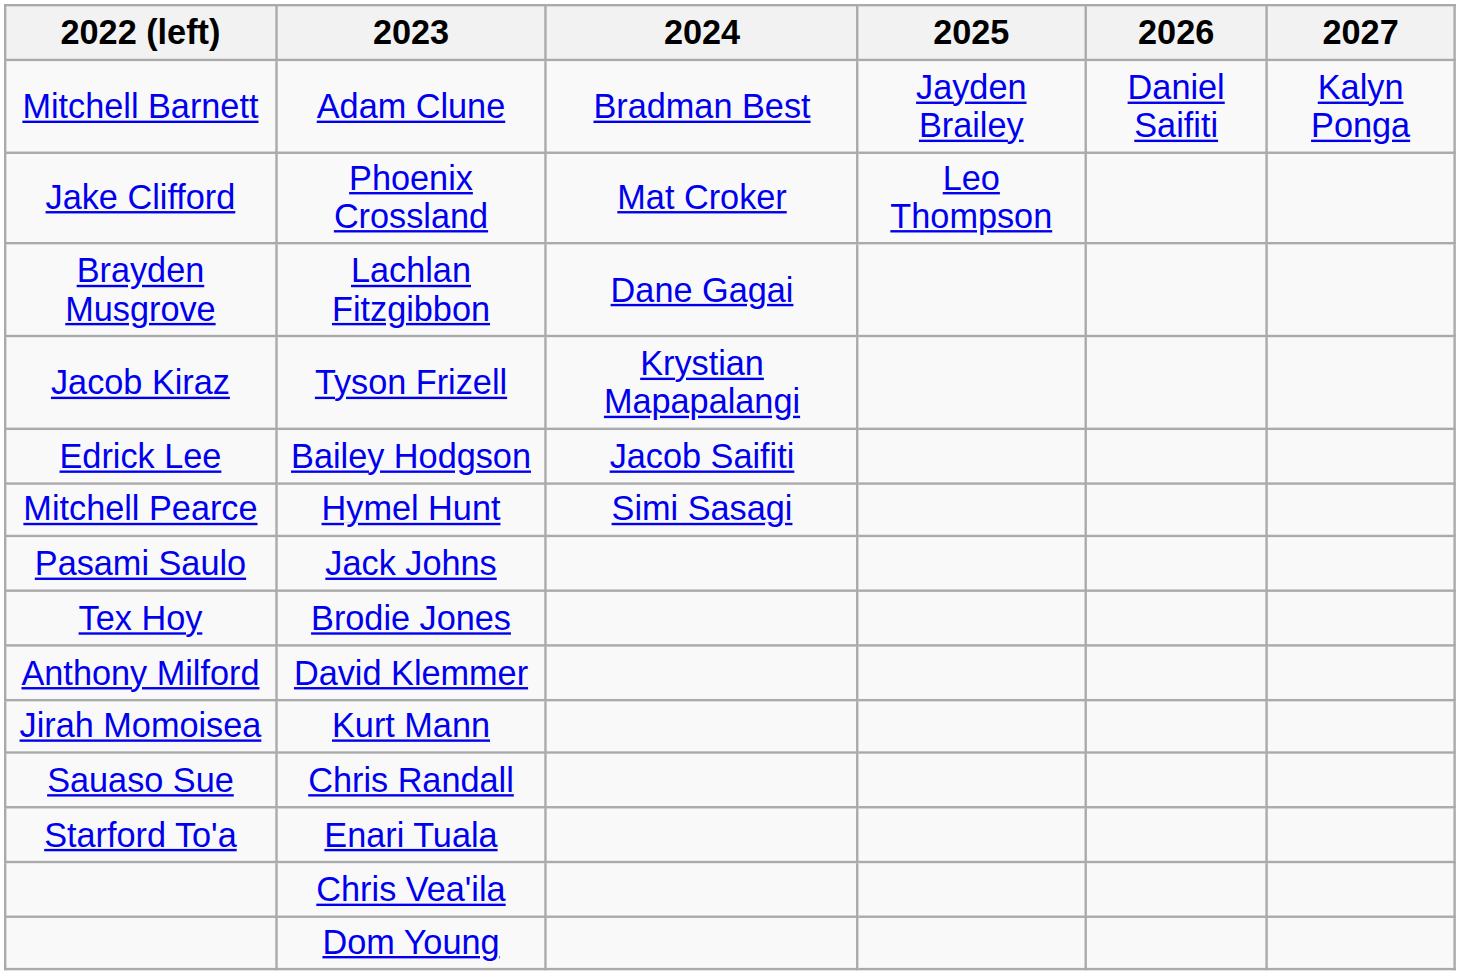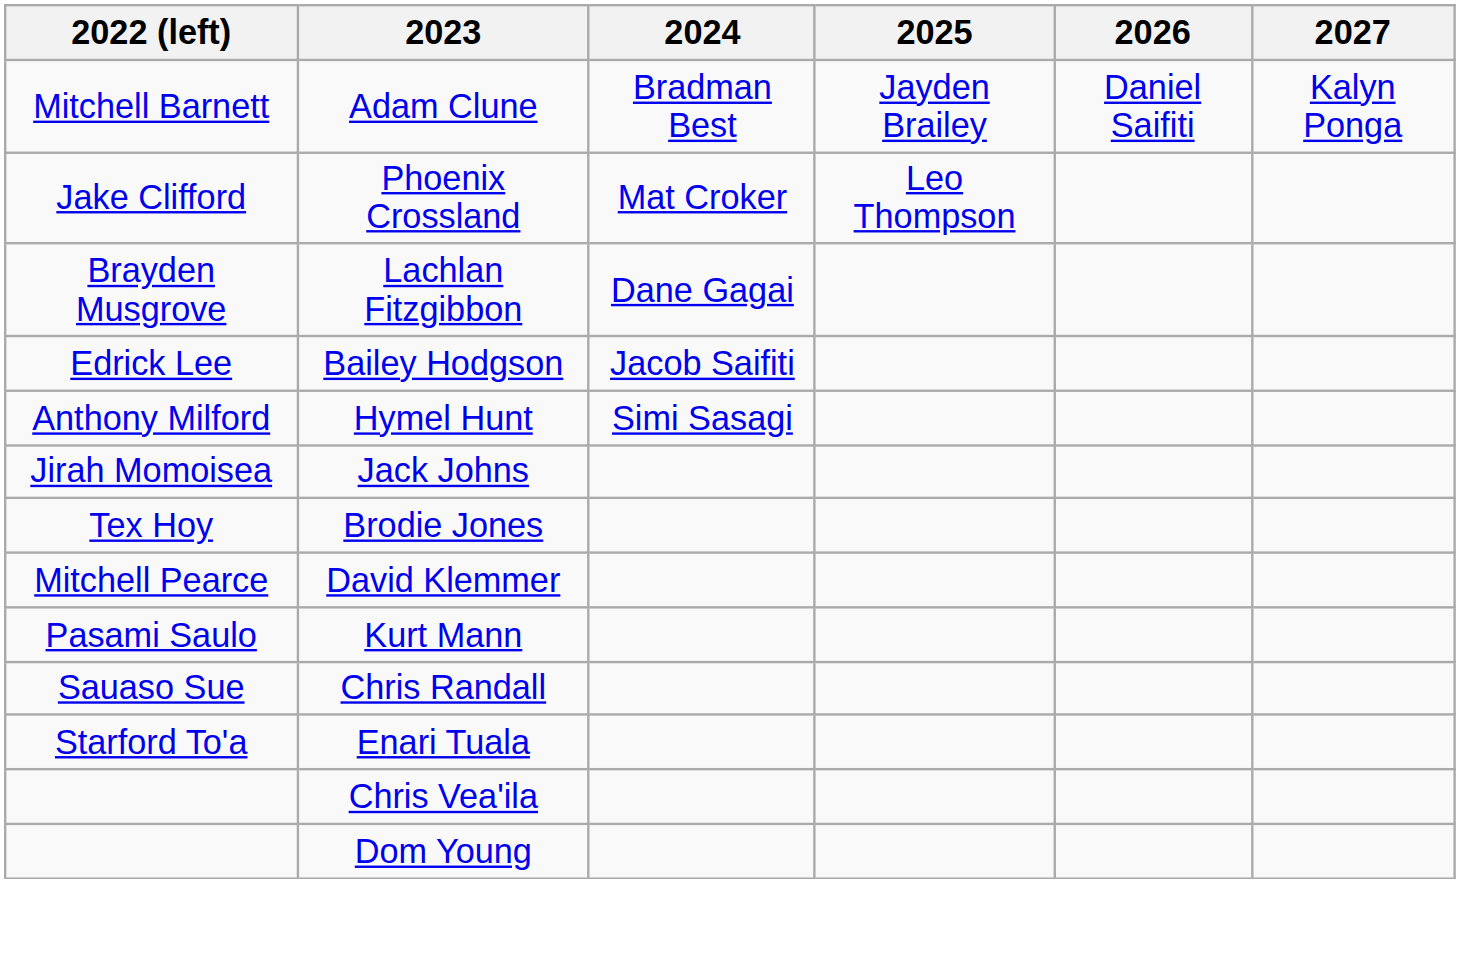- row: Jacob Kiraz | Tyson Frizell | Krystian Mapapalangi
Hymel Hunt | 2022 (left): Mitchell Pearce -> Anthony Milford
Jack Johns | 2022 (left): Pasami Saulo -> Jirah Momoisea
David Klemmer | 2022 (left): Anthony Milford -> Mitchell Pearce
Kurt Mann | 2022 (left): Jirah Momoisea -> Pasami Saulo
